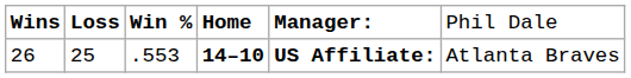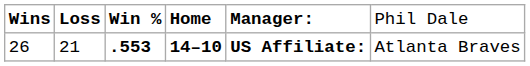26 | column 2: 25 -> 21
26 | column 3: normal -> bold
